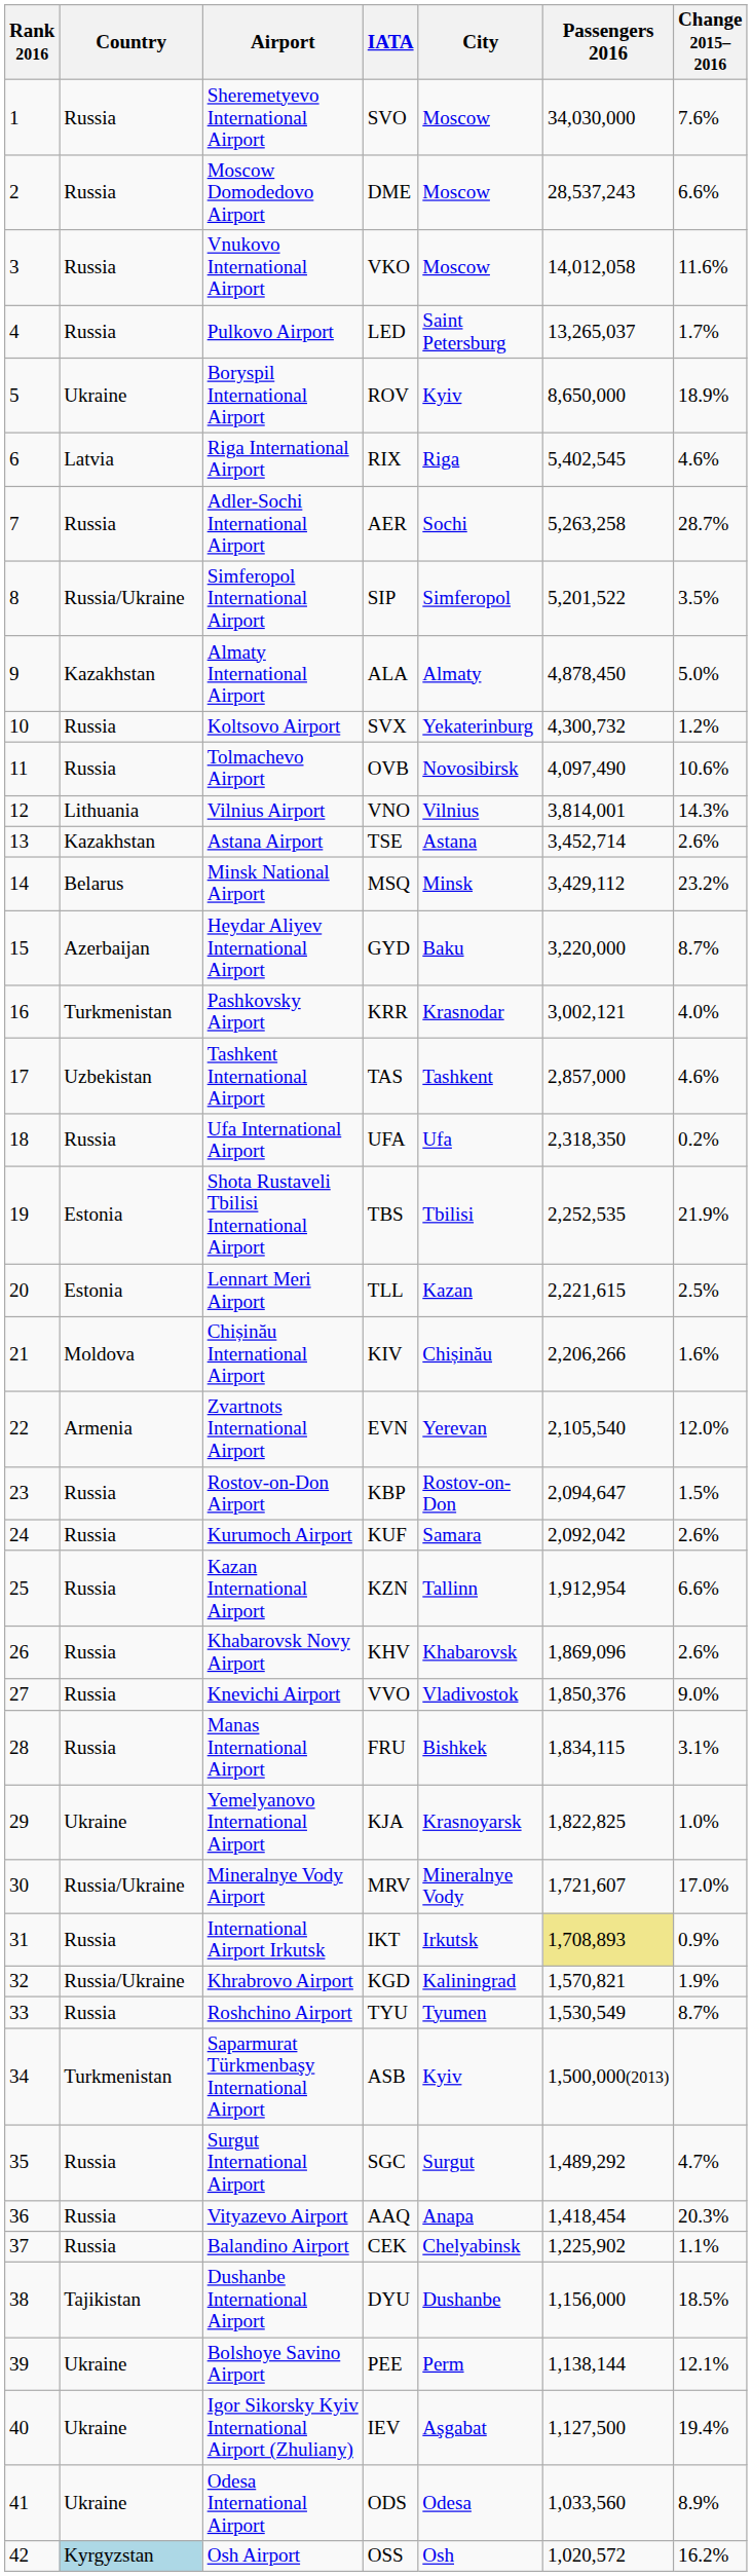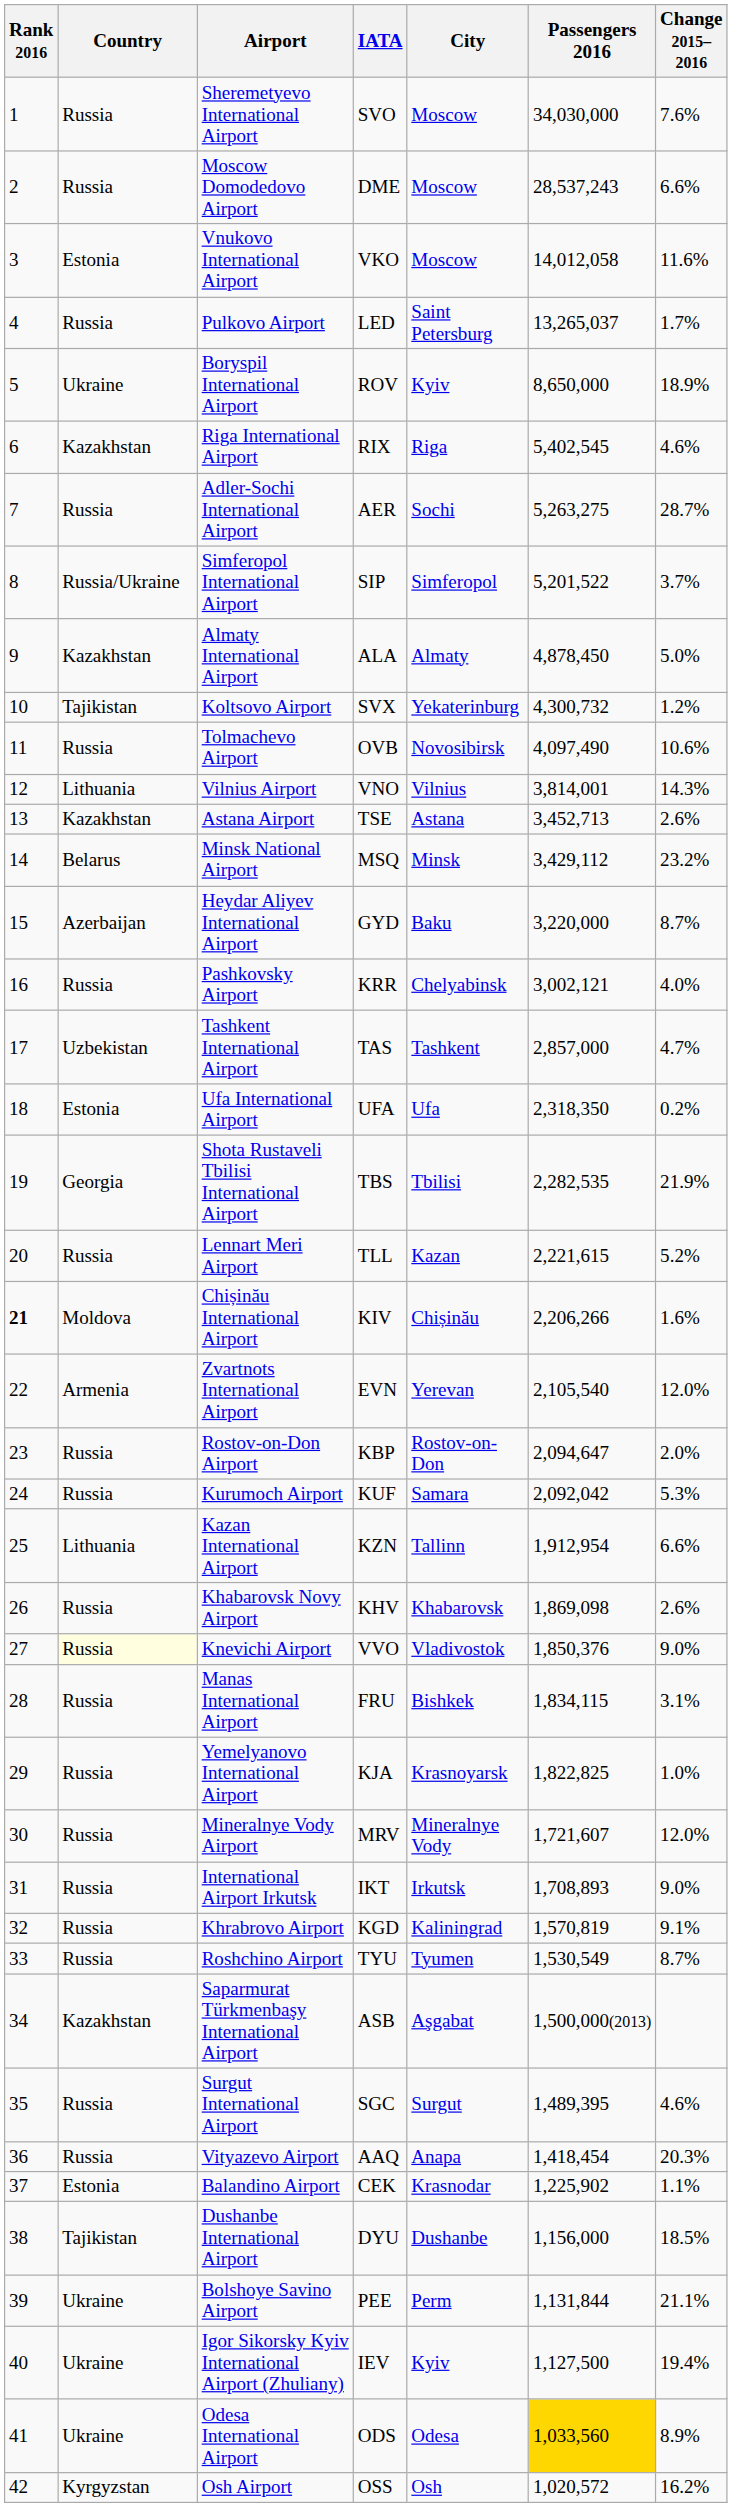Vnukovo International Airport | Country: Russia -> Estonia
Riga International Airport | Country: Latvia -> Kazakhstan
Adler-Sochi International Airport | Passengers 2016: 5,263,258 -> 5,263,275
Simferopol International Airport | Change 2015–2016: 3.5% -> 3.7%
Koltsovo Airport | Country: Russia -> Tajikistan
Astana Airport | Passengers 2016: 3,452,714 -> 3,452,713
Pashkovsky Airport | Country: Turkmenistan -> Russia
Pashkovsky Airport | City: Krasnodar -> Chelyabinsk
Tashkent International Airport | Change 2015–2016: 4.6% -> 4.7%
Ufa International Airport | Country: Russia -> Estonia
Shota Rustaveli Tbilisi International Airport | Country: Estonia -> Georgia
Shota Rustaveli Tbilisi International Airport | Passengers 2016: 2,252,535 -> 2,282,535
Lennart Meri Airport | Country: Estonia -> Russia
Lennart Meri Airport | Change 2015–2016: 2.5% -> 5.2%
Chișinău International Airport | Rank 2016: normal -> bold
Rostov-on-Don Airport | Change 2015–2016: 1.5% -> 2.0%
Kurumoch Airport | Change 2015–2016: 2.6% -> 5.3%
Kazan International Airport | Country: Russia -> Lithuania
Khabarovsk Novy Airport | Passengers 2016: 1,869,096 -> 1,869,098
Knevichi Airport | Country: no background -> lightyellow background
Yemelyanovo International Airport | Country: Ukraine -> Russia
Mineralnye Vody Airport | Country: Russia/Ukraine -> Russia
Mineralnye Vody Airport | Change 2015–2016: 17.0% -> 12.0%
International Airport Irkutsk | Passengers 2016: khaki background -> no background
International Airport Irkutsk | Change 2015–2016: 0.9% -> 9.0%
Khrabrovo Airport | Country: Russia/Ukraine -> Russia
Khrabrovo Airport | Passengers 2016: 1,570,821 -> 1,570,819
Khrabrovo Airport | Change 2015–2016: 1.9% -> 9.1%
Saparmurat Türkmenbaşy International Airport | Country: Turkmenistan -> Kazakhstan
Saparmurat Türkmenbaşy International Airport | City: Kyiv -> Aşgabat
Surgut International Airport | Passengers 2016: 1,489,292 -> 1,489,395
Surgut International Airport | Change 2015–2016: 4.7% -> 4.6%
Balandino Airport | Country: Russia -> Estonia
Balandino Airport | City: Chelyabinsk -> Krasnodar
Bolshoye Savino Airport | Passengers 2016: 1,138,144 -> 1,131,844
Bolshoye Savino Airport | Change 2015–2016: 12.1% -> 21.1%
Igor Sikorsky Kyiv International Airport (Zhuliany) | City: Aşgabat -> Kyiv
Odesa International Airport | Passengers 2016: no background -> gold background
Osh Airport | Country: lightblue background -> no background
